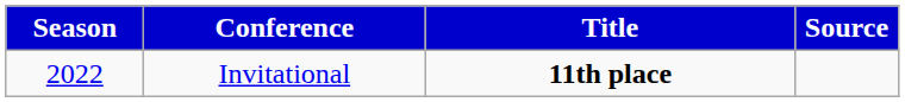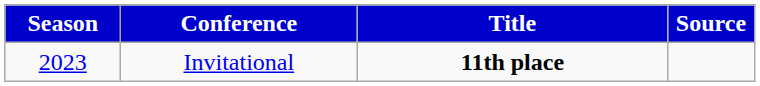Invitational | Season: 2022 -> 2023
